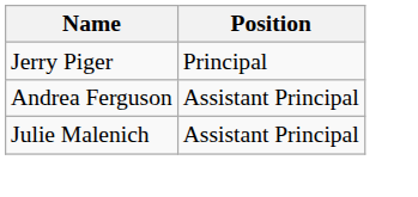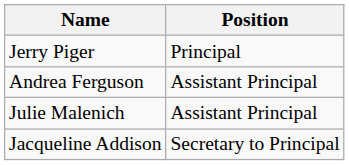+ row: Jacqueline Addison | Secretary to Principal
